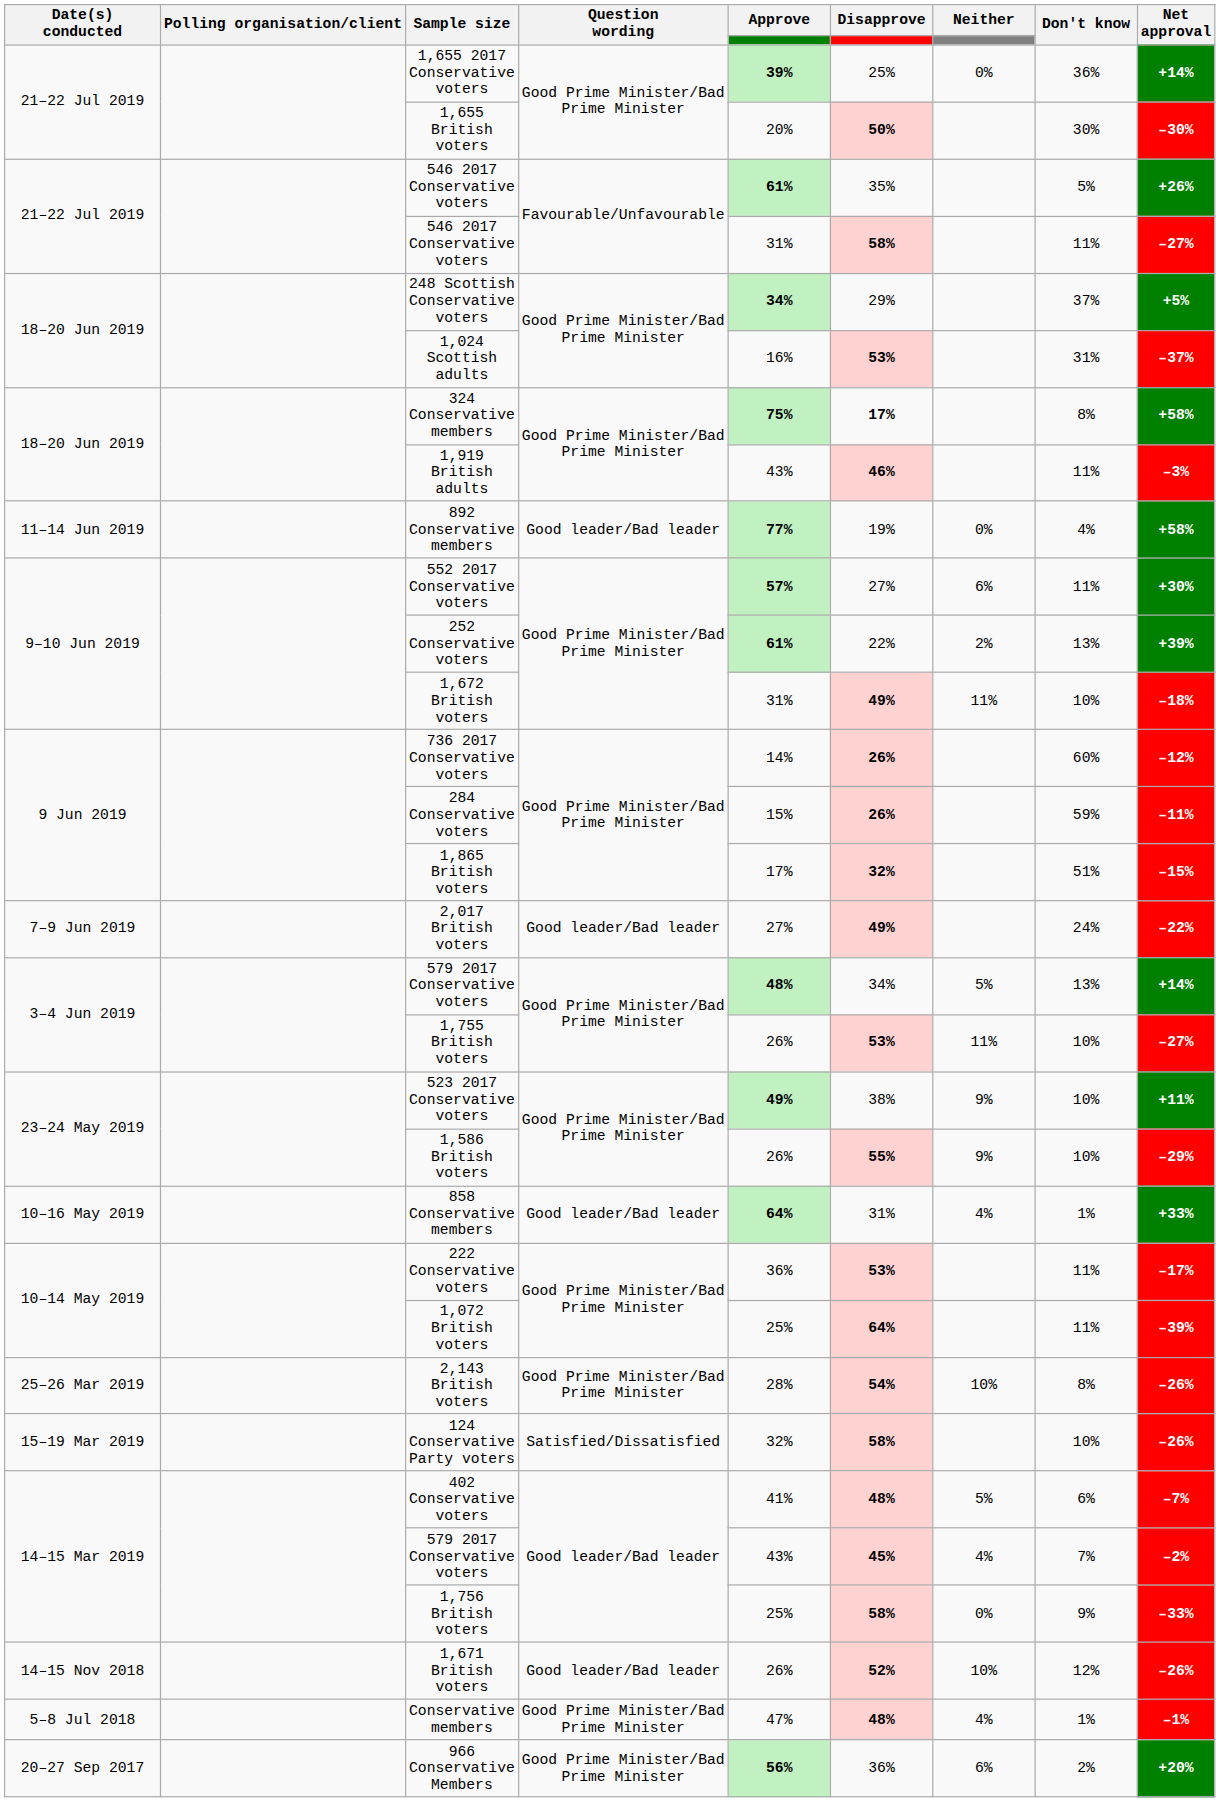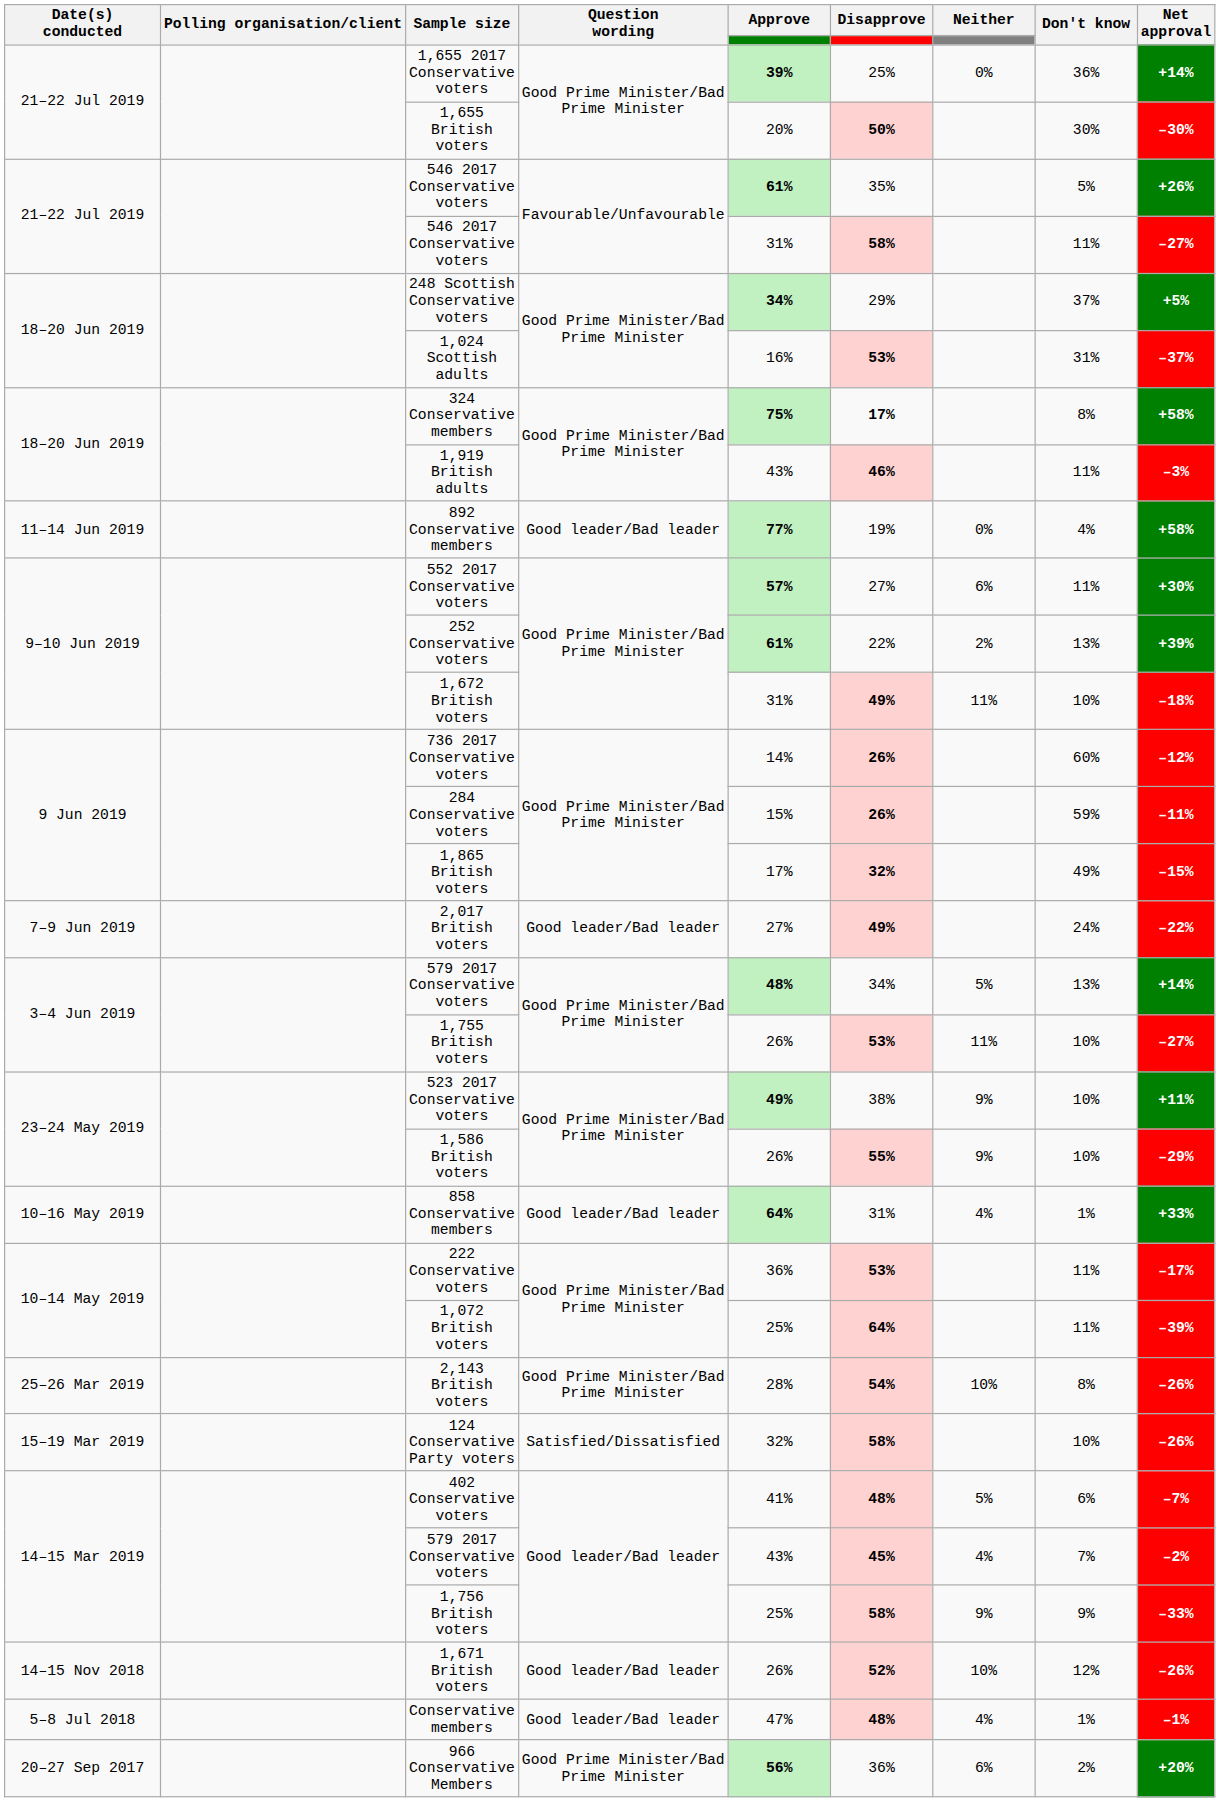1,865 British voters | Don't know: 51% -> 49%
1,756 British voters | Neither: 0% -> 9%
Conservative members | Question wording: Good Prime Minister/Bad Prime Minister -> Good leader/Bad leader
